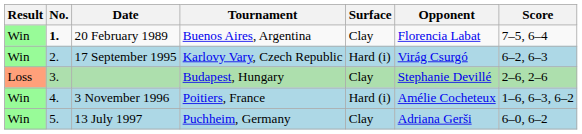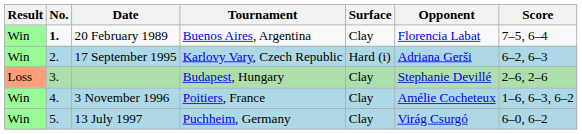17 September 1995 | Opponent: Virág Csurgó -> Adriana Gerši
3 November 1996 | Surface: Hard (i) -> Clay
13 July 1997 | Opponent: Adriana Gerši -> Virág Csurgó
